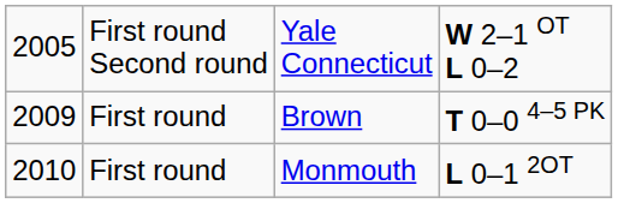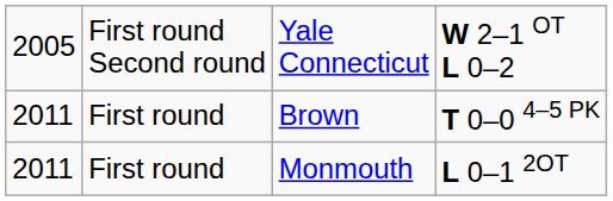Brown | column 1: 2009 -> 2011
Monmouth | column 1: 2010 -> 2011
